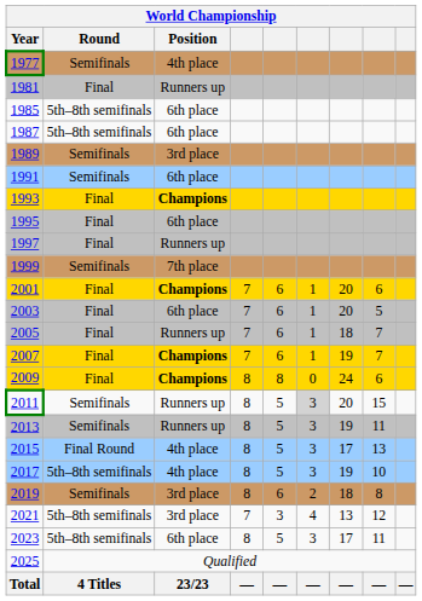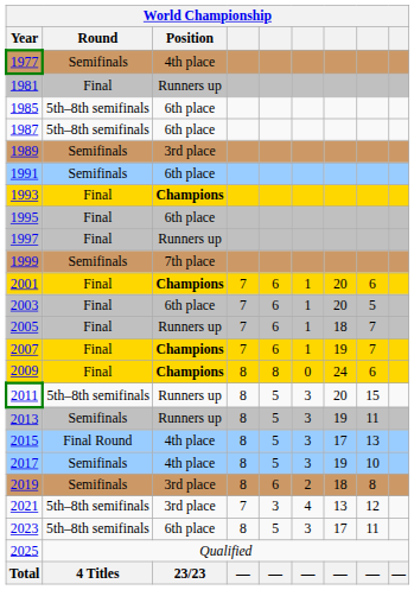2011 | Round: Semifinals -> 5th–8th semifinals
2011 | column 6: lightgrey background -> no background
2017 | Round: 5th–8th semifinals -> Semifinals
